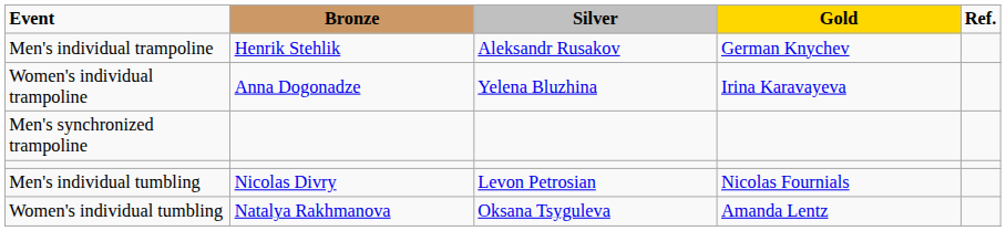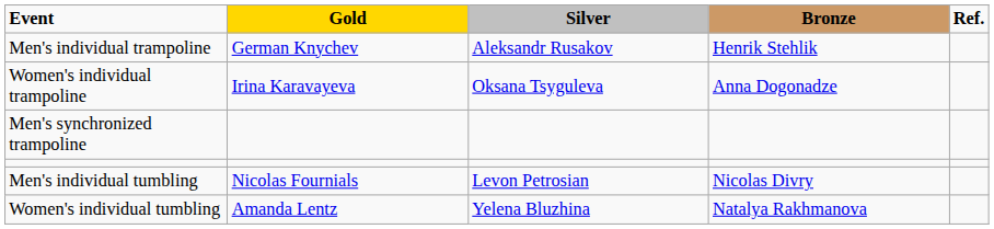columns swapped: Gold <-> Bronze
Women's individual trampoline | Silver: Yelena Bluzhina -> Oksana Tsyguleva
Women's individual tumbling | Silver: Oksana Tsyguleva -> Yelena Bluzhina
